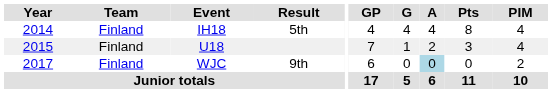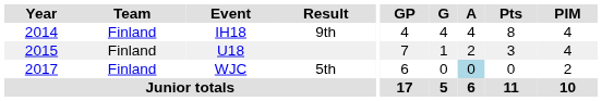IH18 | Result: 5th -> 9th
WJC | Result: 9th -> 5th
